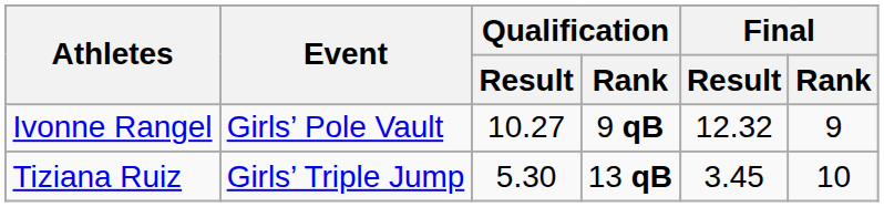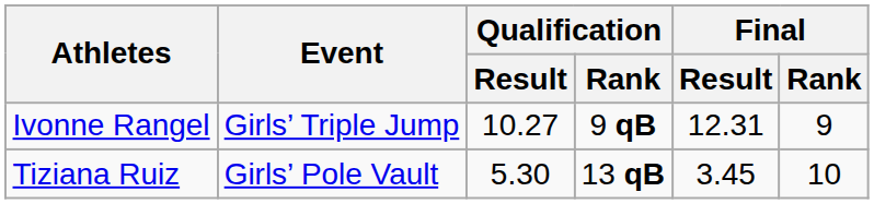Ivonne Rangel | Event: Girls’ Pole Vault -> Girls’ Triple Jump
Ivonne Rangel | Final / Result: 12.32 -> 12.31
Tiziana Ruiz | Event: Girls’ Triple Jump -> Girls’ Pole Vault
